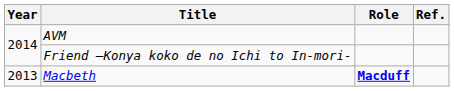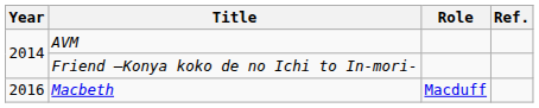Macbeth | Year: 2013 -> 2016
Macbeth | Role: bold -> normal
